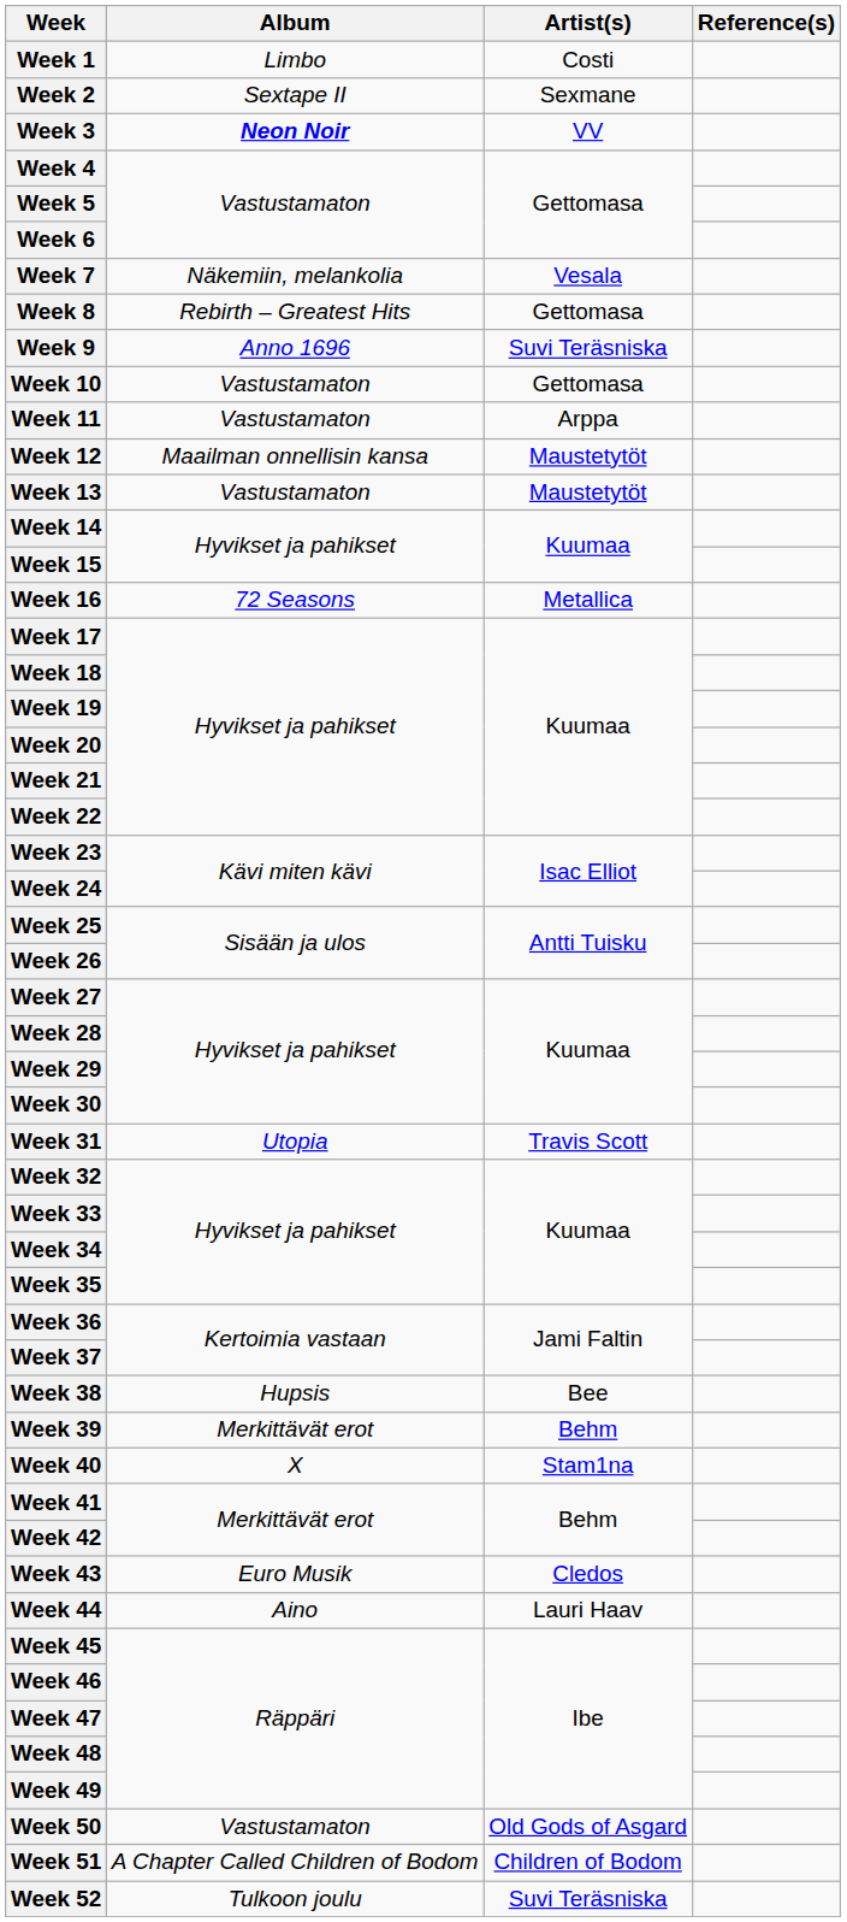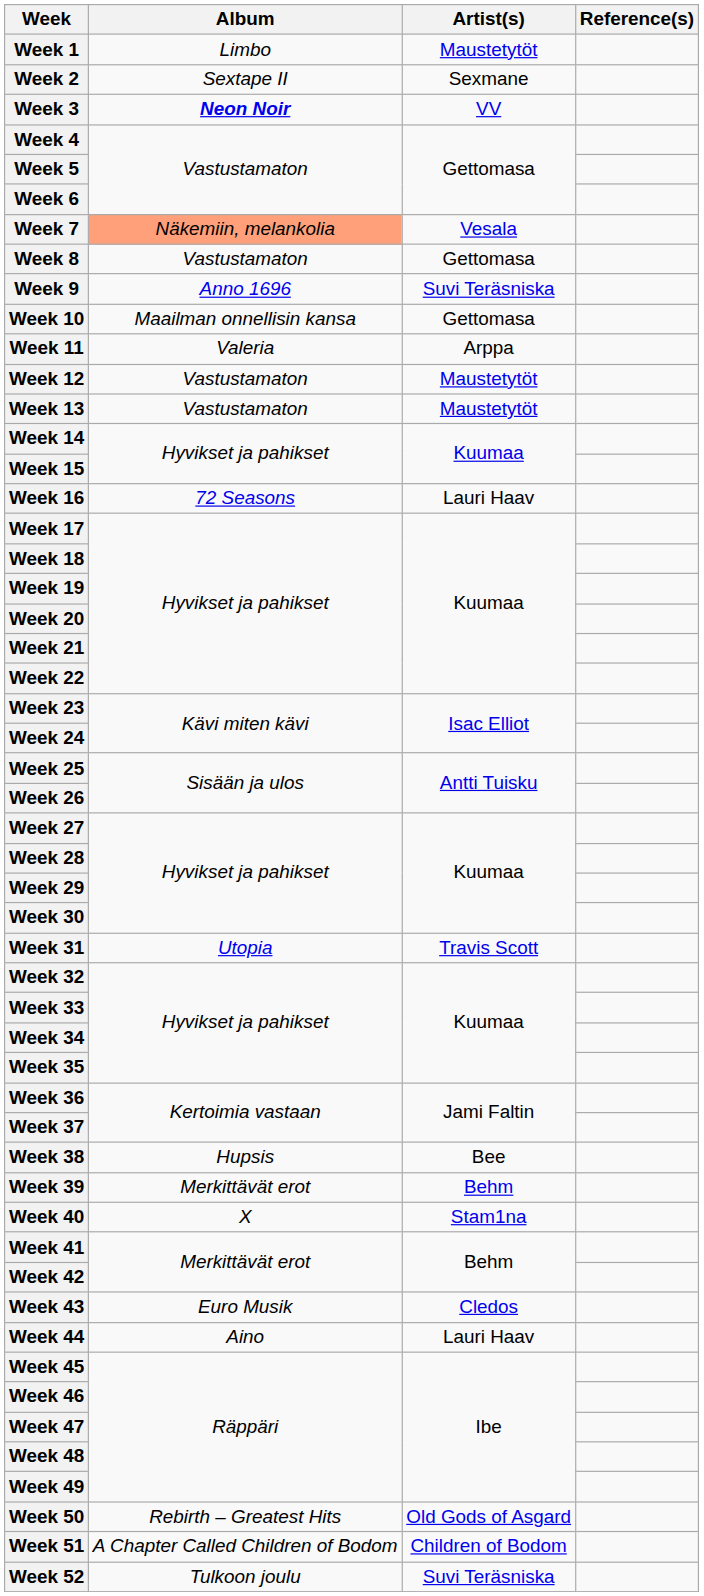Week 1 | Artist(s): Costi -> Maustetytöt
Week 7 | Album: no background -> lightsalmon background
Week 8 | Album: Rebirth – Greatest Hits -> Vastustamaton
Week 10 | Album: Vastustamaton -> Maailman onnellisin kansa
Week 11 | Album: Vastustamaton -> Valeria
Week 12 | Album: Maailman onnellisin kansa -> Vastustamaton
Week 16 | Artist(s): Metallica -> Lauri Haav
Week 50 | Album: Vastustamaton -> Rebirth – Greatest Hits
